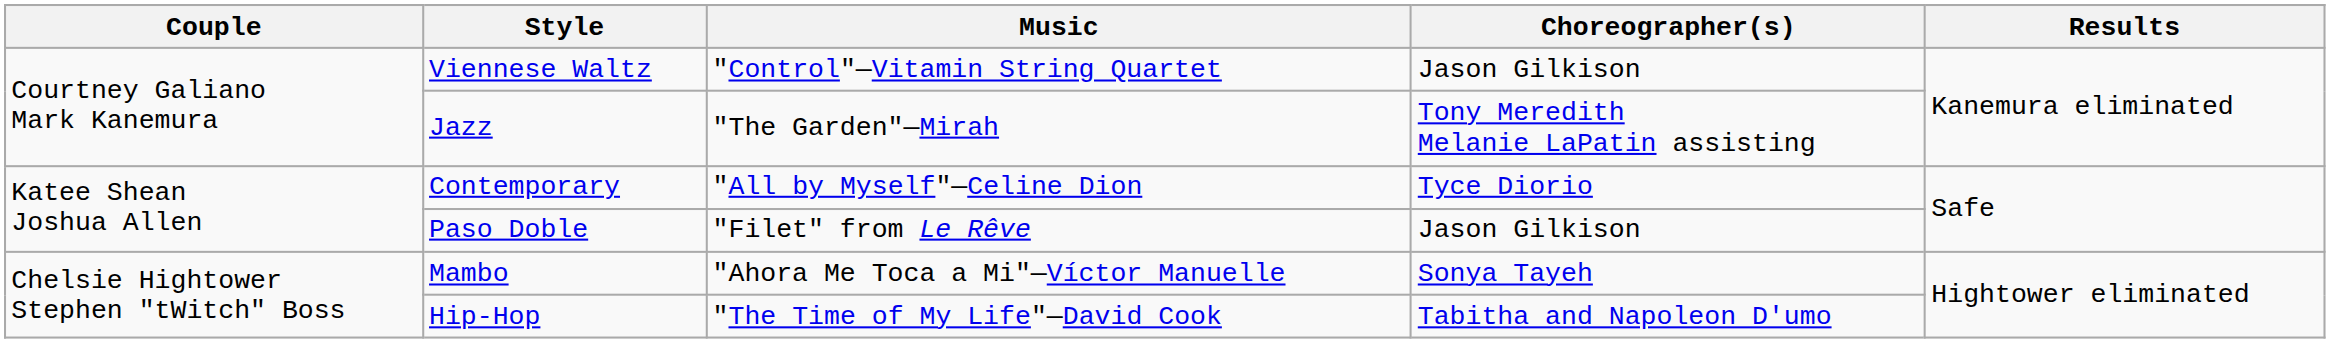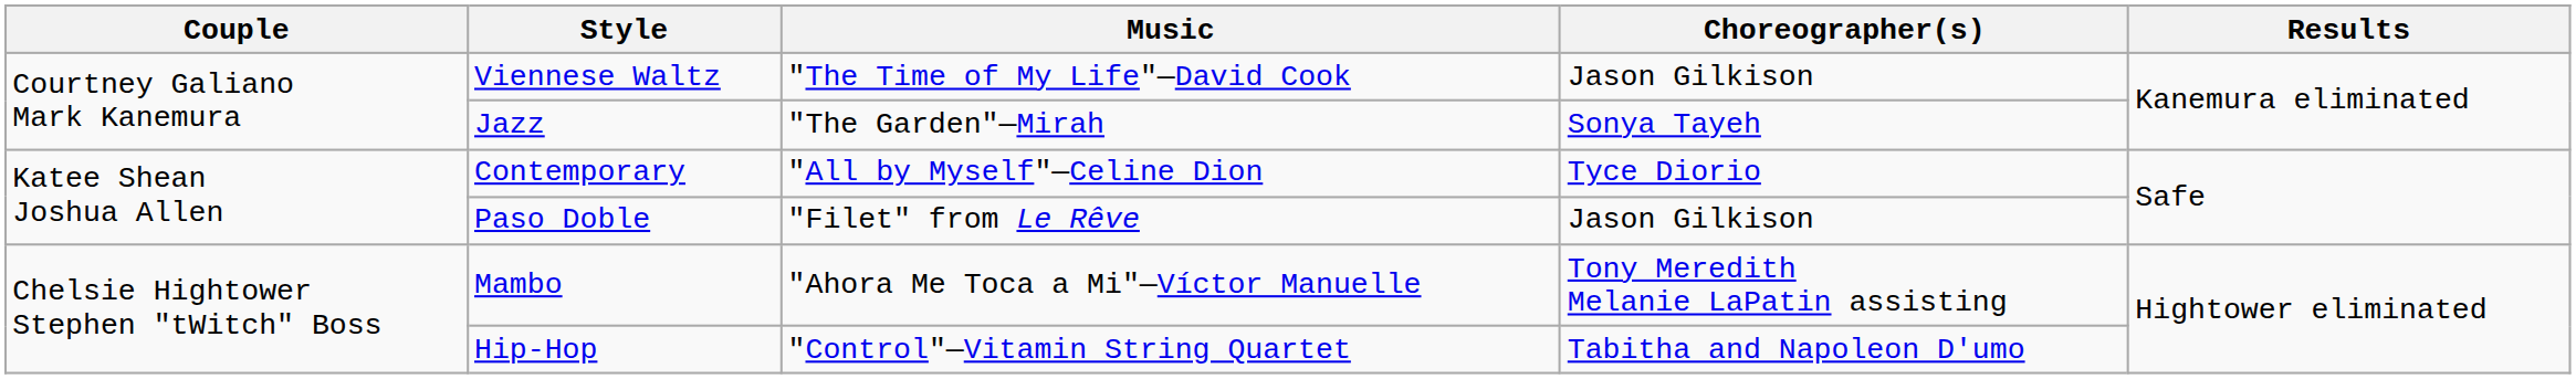Viennese Waltz | Music: "Control"—Vitamin String Quartet -> "The Time of My Life"—David Cook
Jazz | Choreographer(s): Tony Meredith Melanie LaPatin assisting -> Sonya Tayeh
Mambo | Choreographer(s): Sonya Tayeh -> Tony Meredith Melanie LaPatin assisting
Hip-Hop | Music: "The Time of My Life"—David Cook -> "Control"—Vitamin String Quartet
